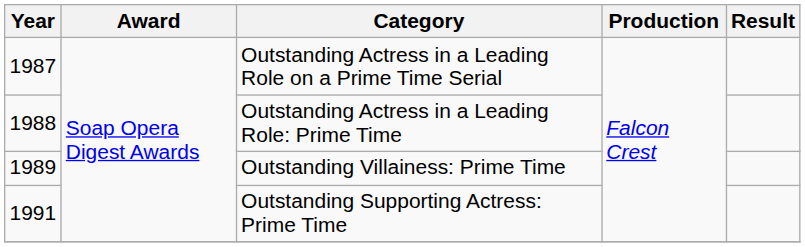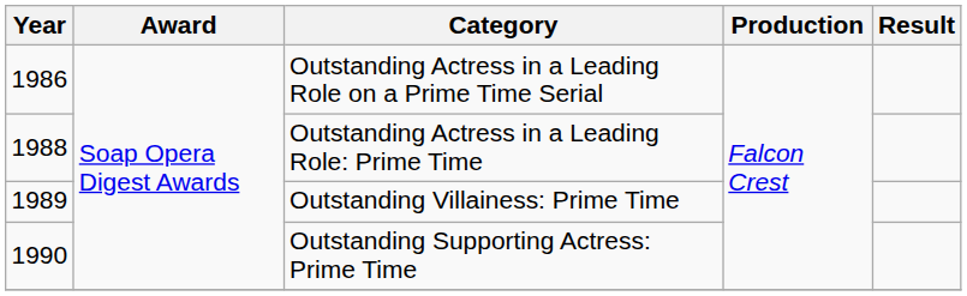Outstanding Actress in a Leading Role on a Prime Time Serial | Year: 1987 -> 1986
Outstanding Supporting Actress: Prime Time | Year: 1991 -> 1990
